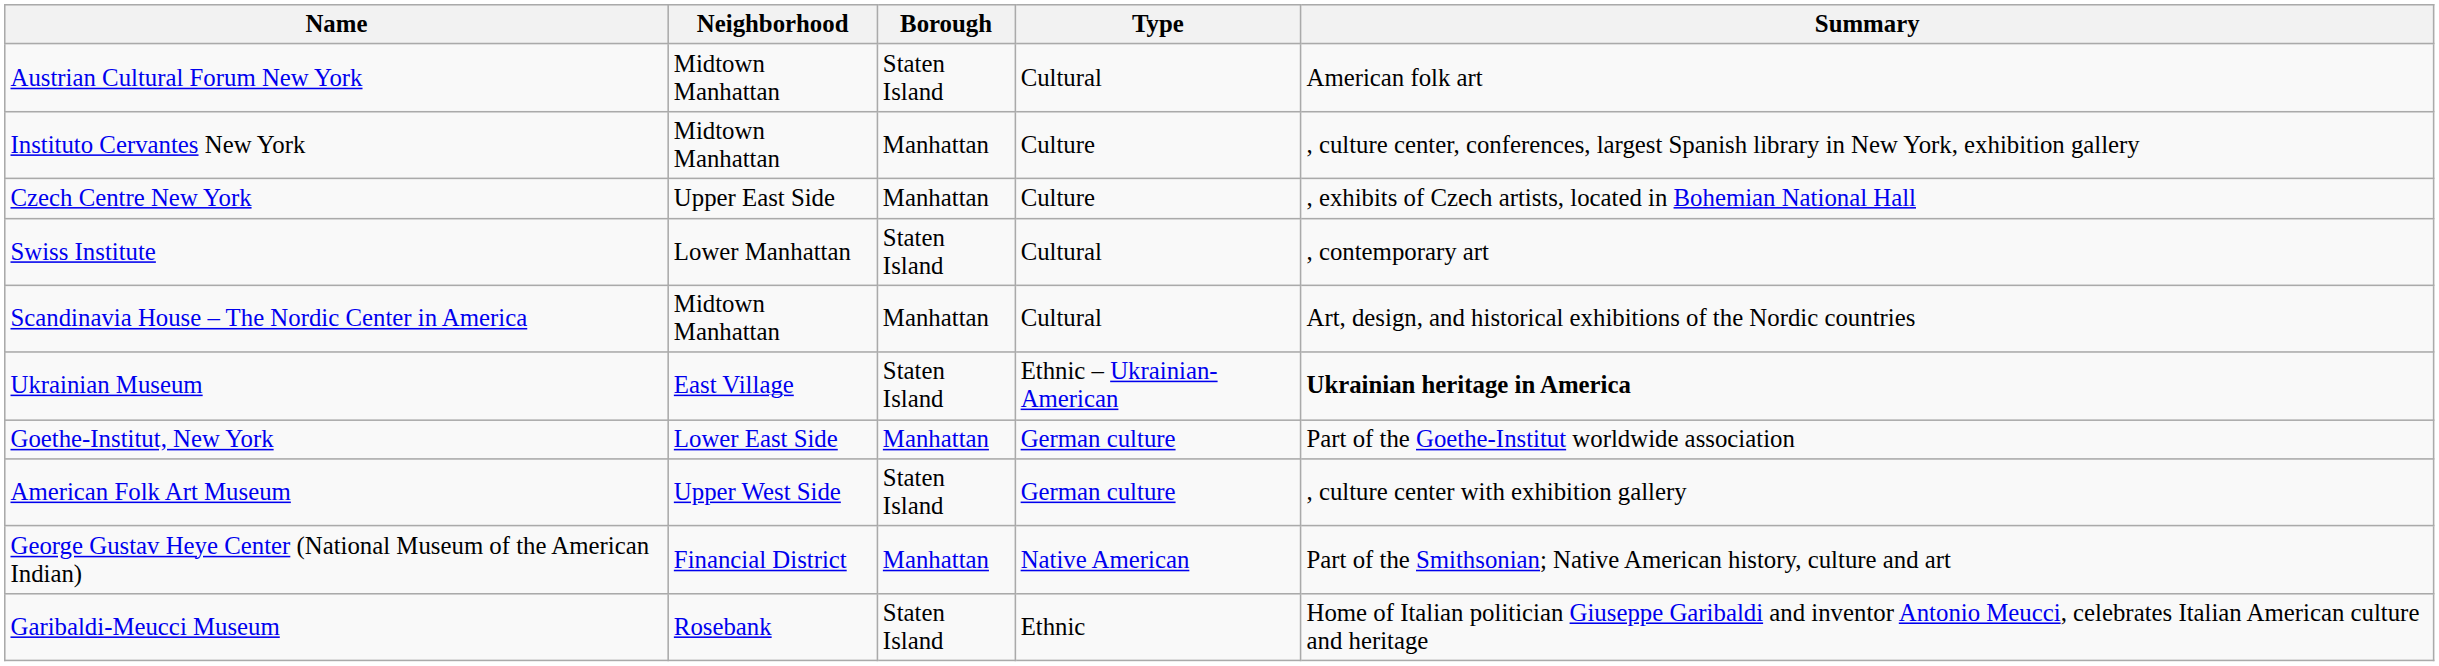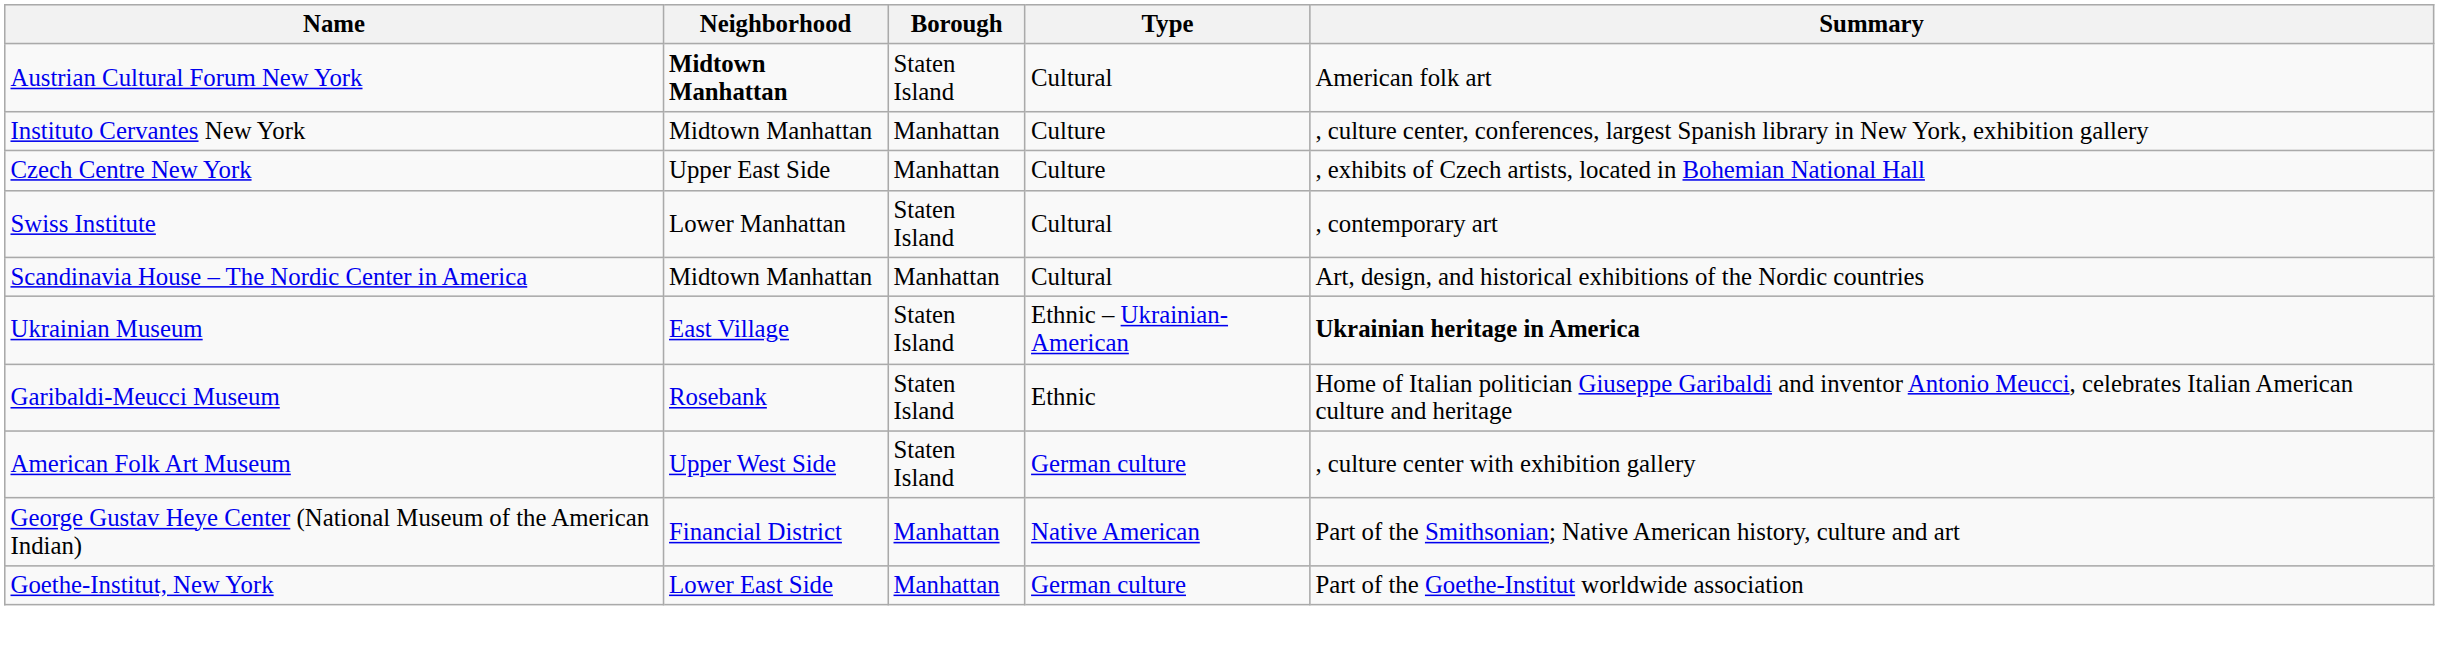Austrian Cultural Forum New York | Neighborhood: normal -> bold
rows swapped: Garibaldi-Meucci Museum <-> Goethe-Institut, New York
